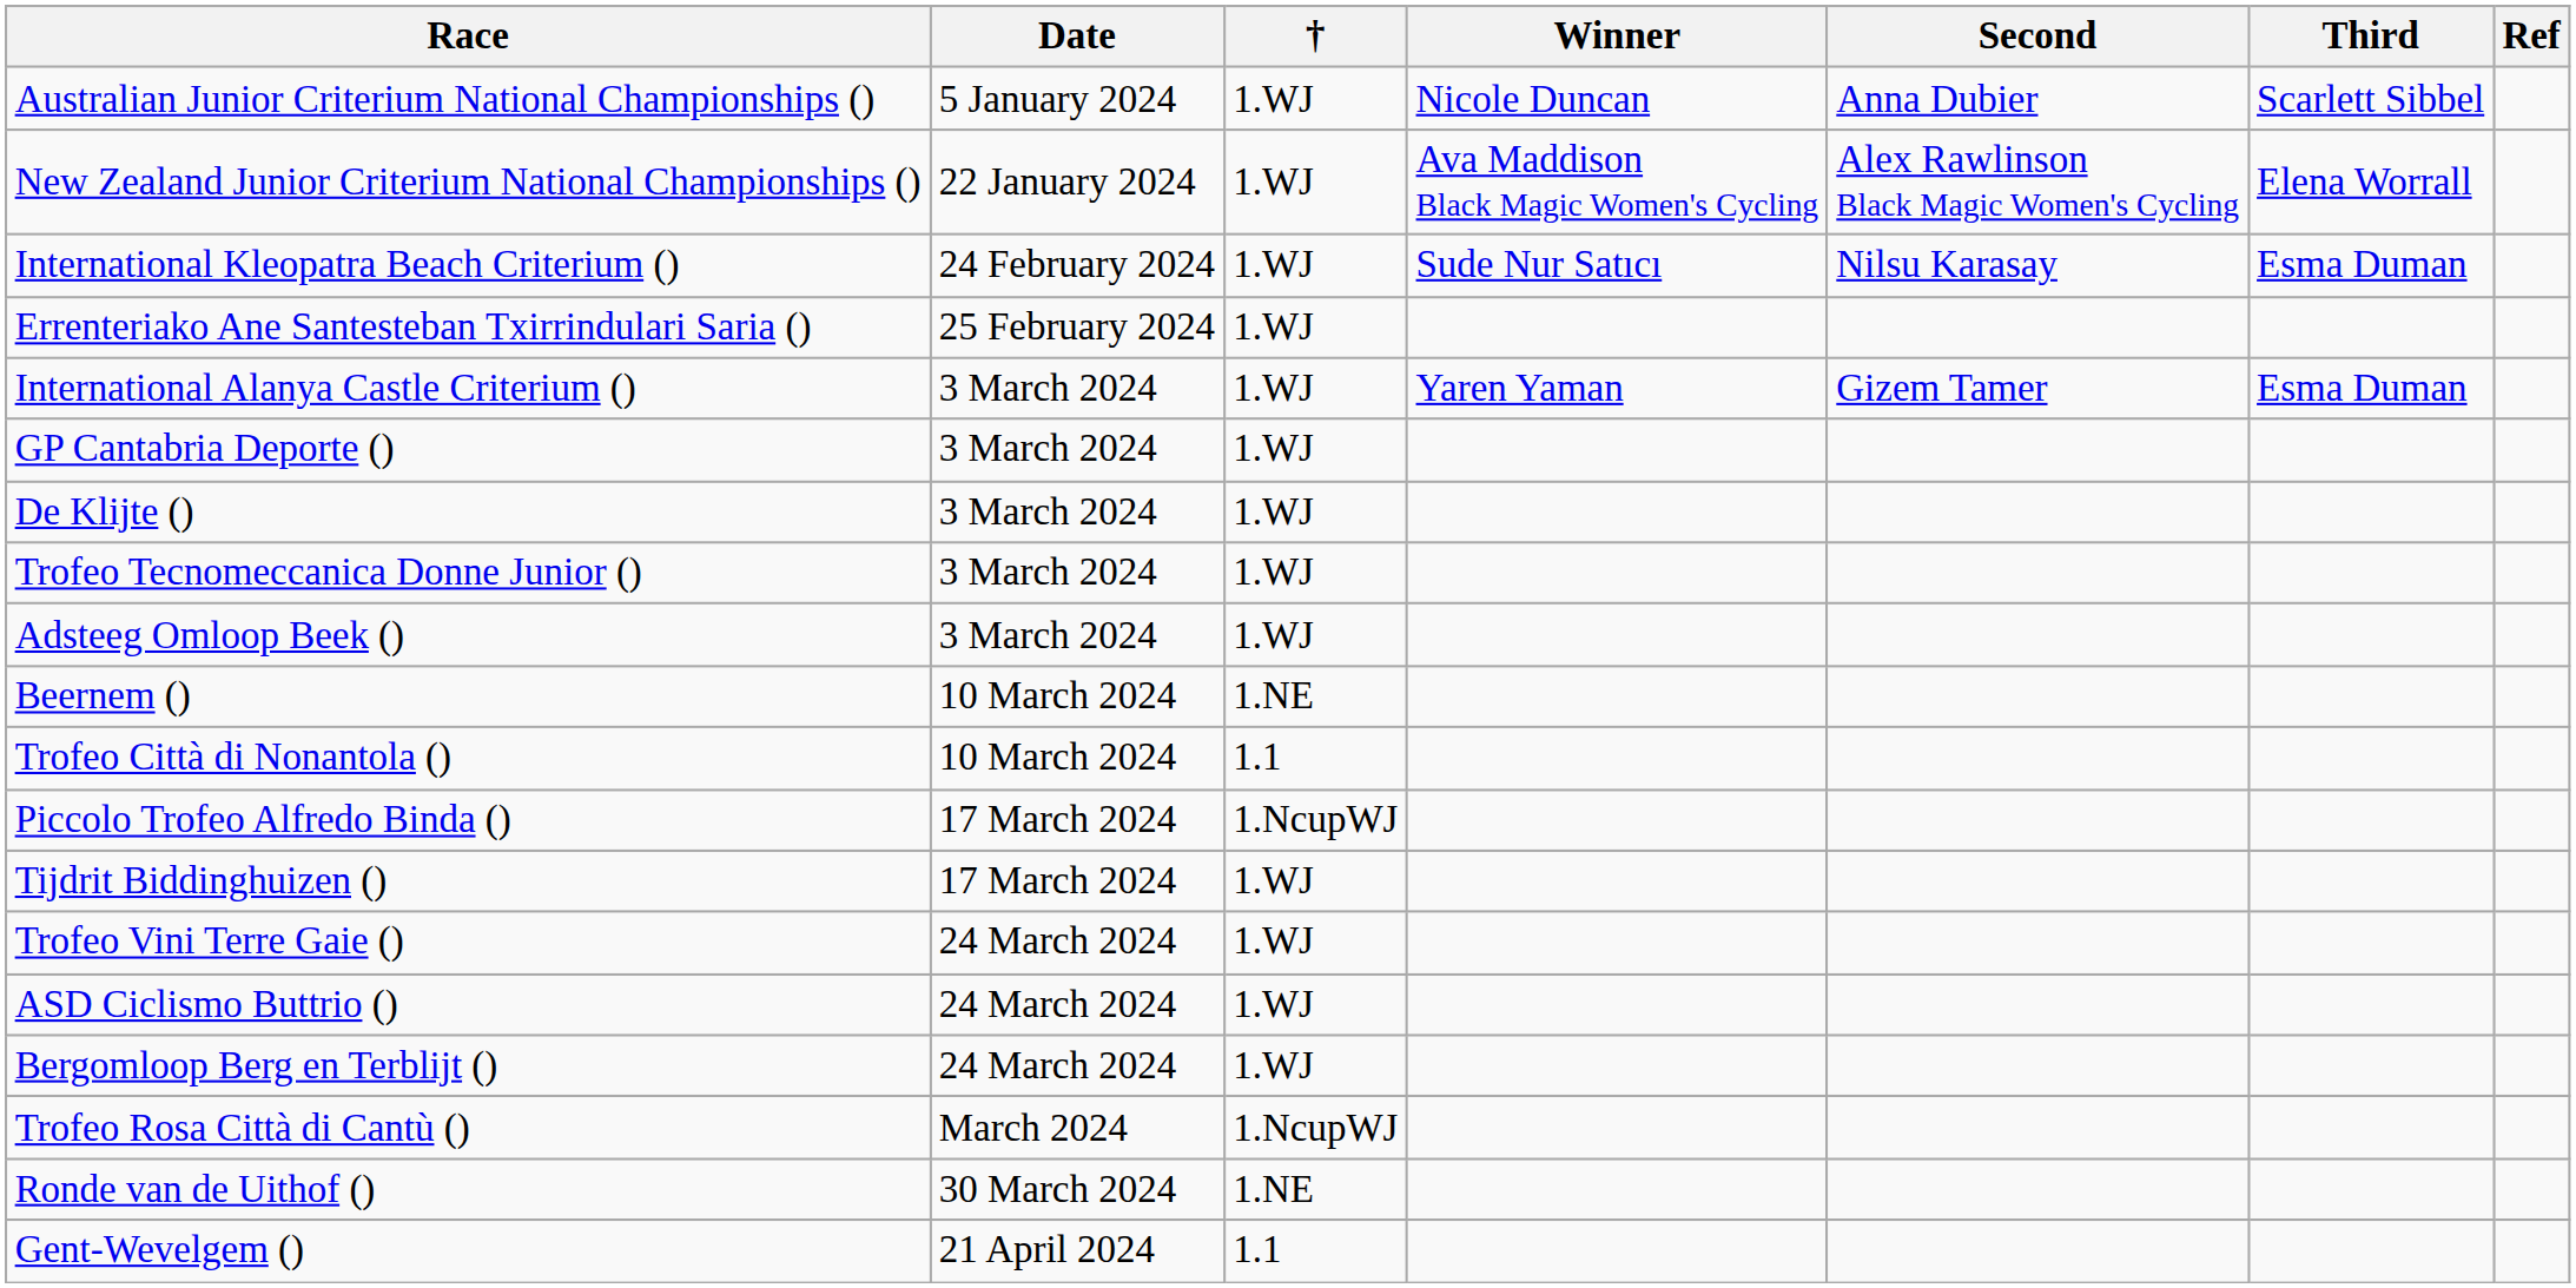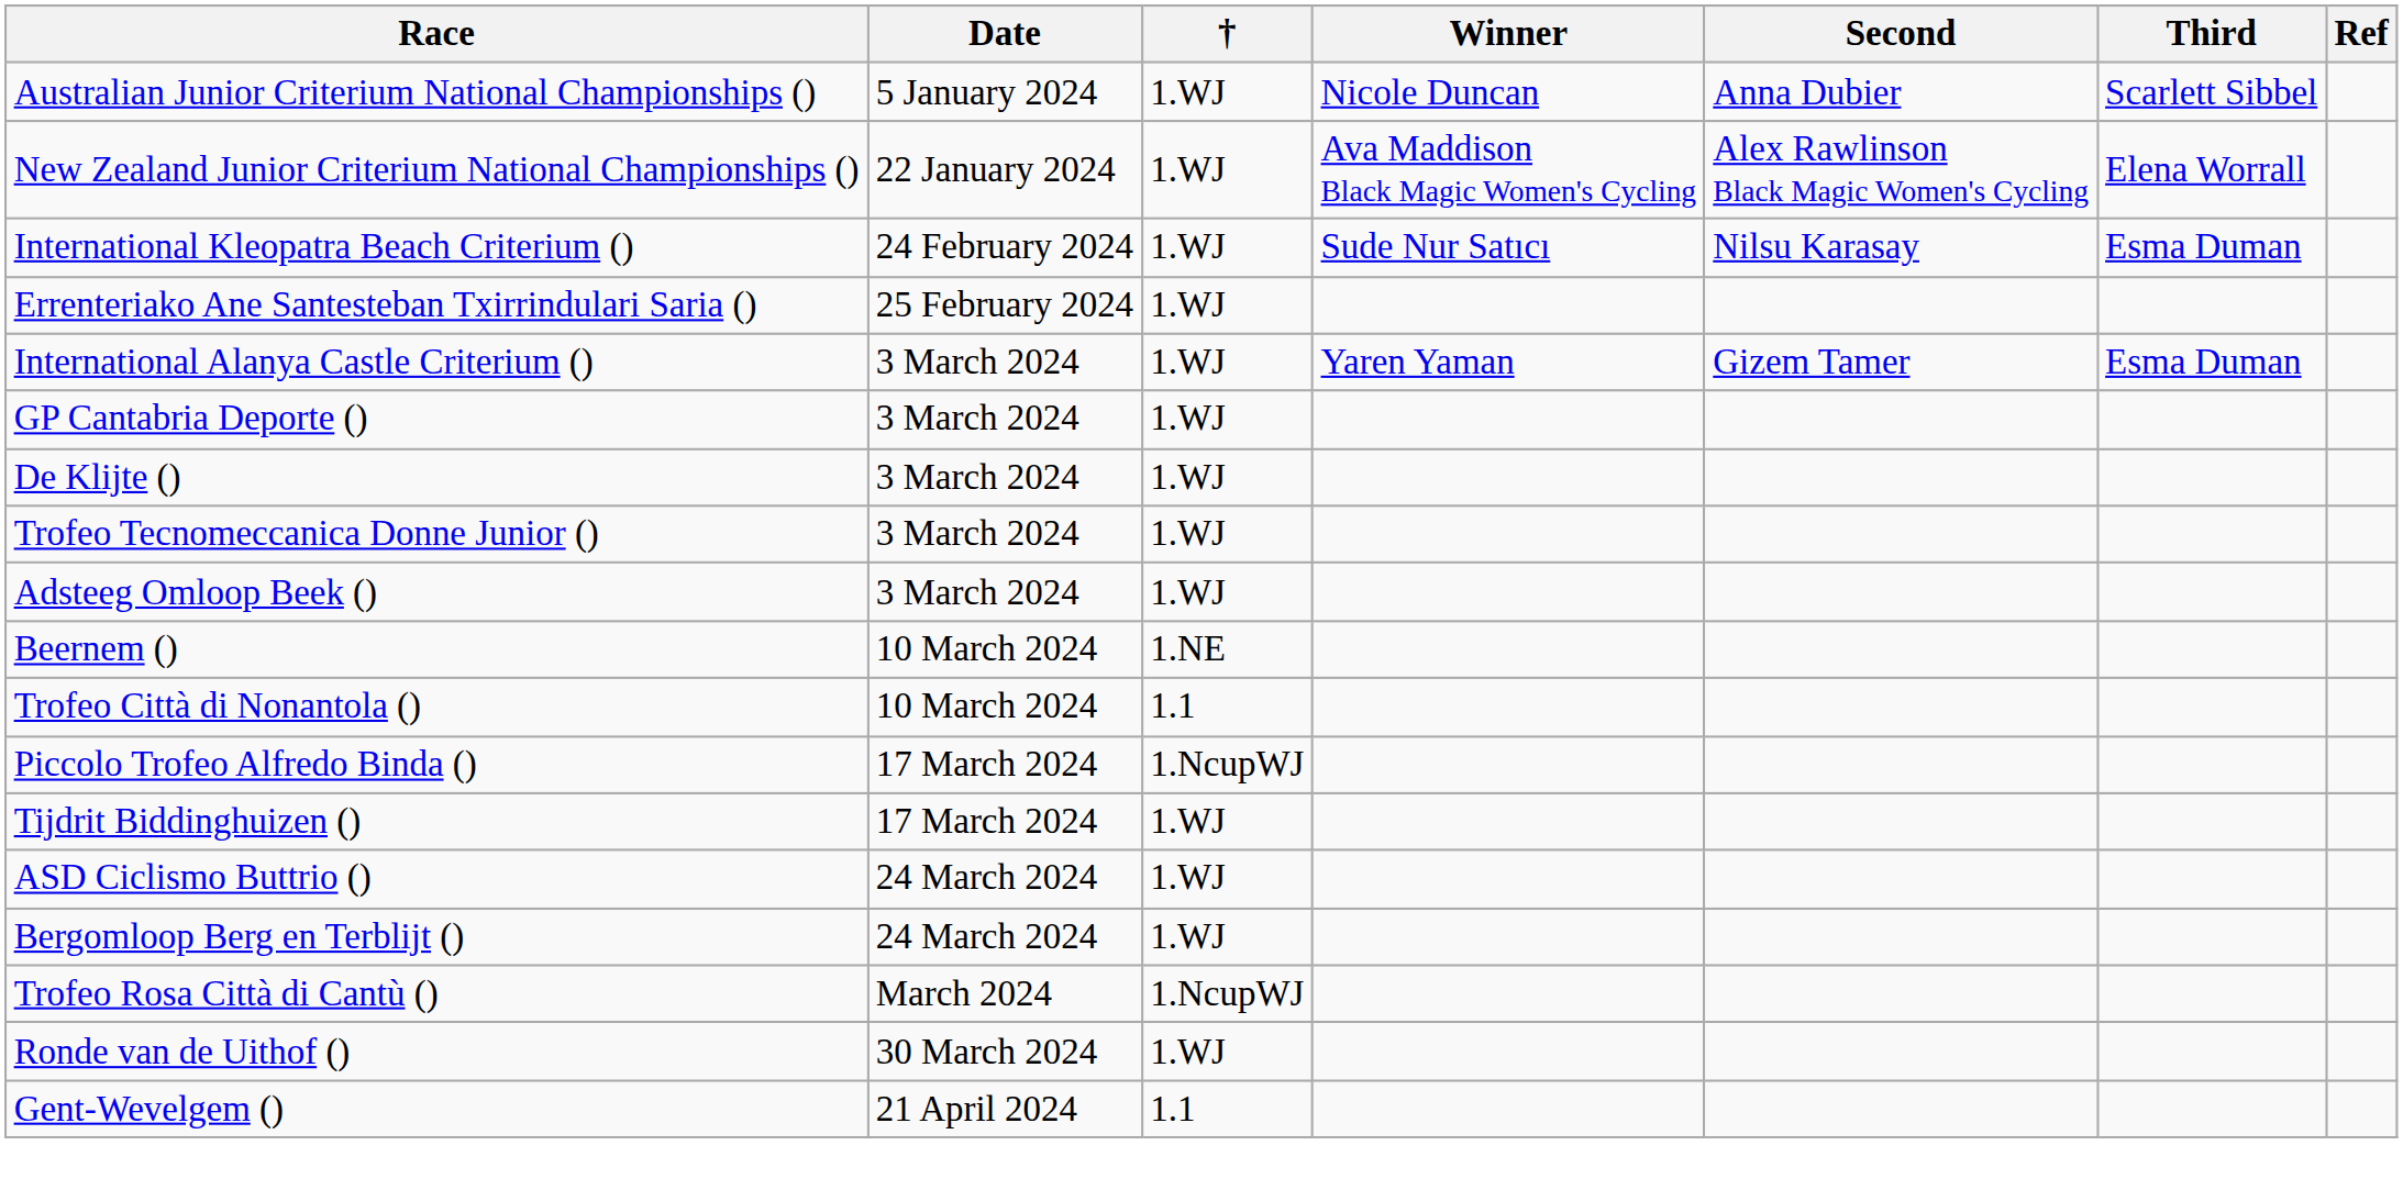- row: Trofeo Vini Terre Gaie () | 24 March 2024 | 1.WJ
Ronde van de Uithof () | †: 1.NE -> 1.WJ
